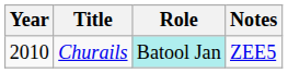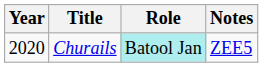Churails | Year: 2010 -> 2020
